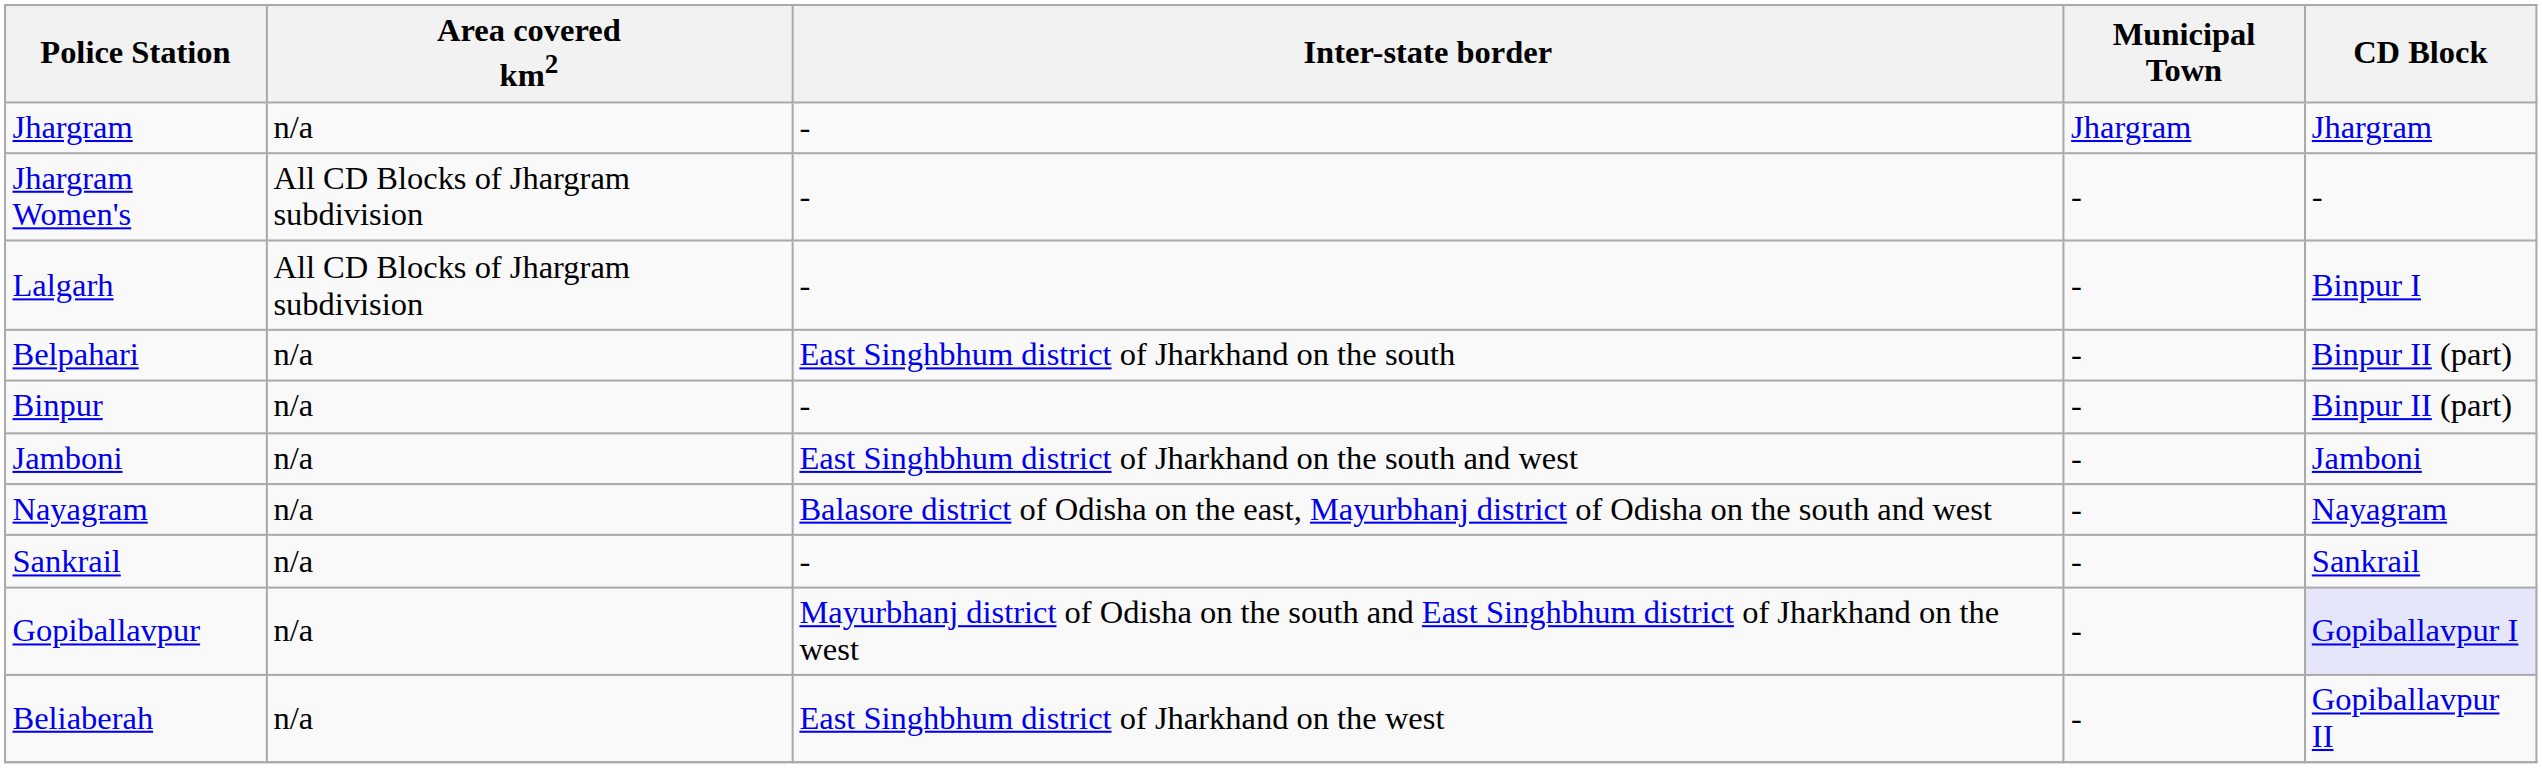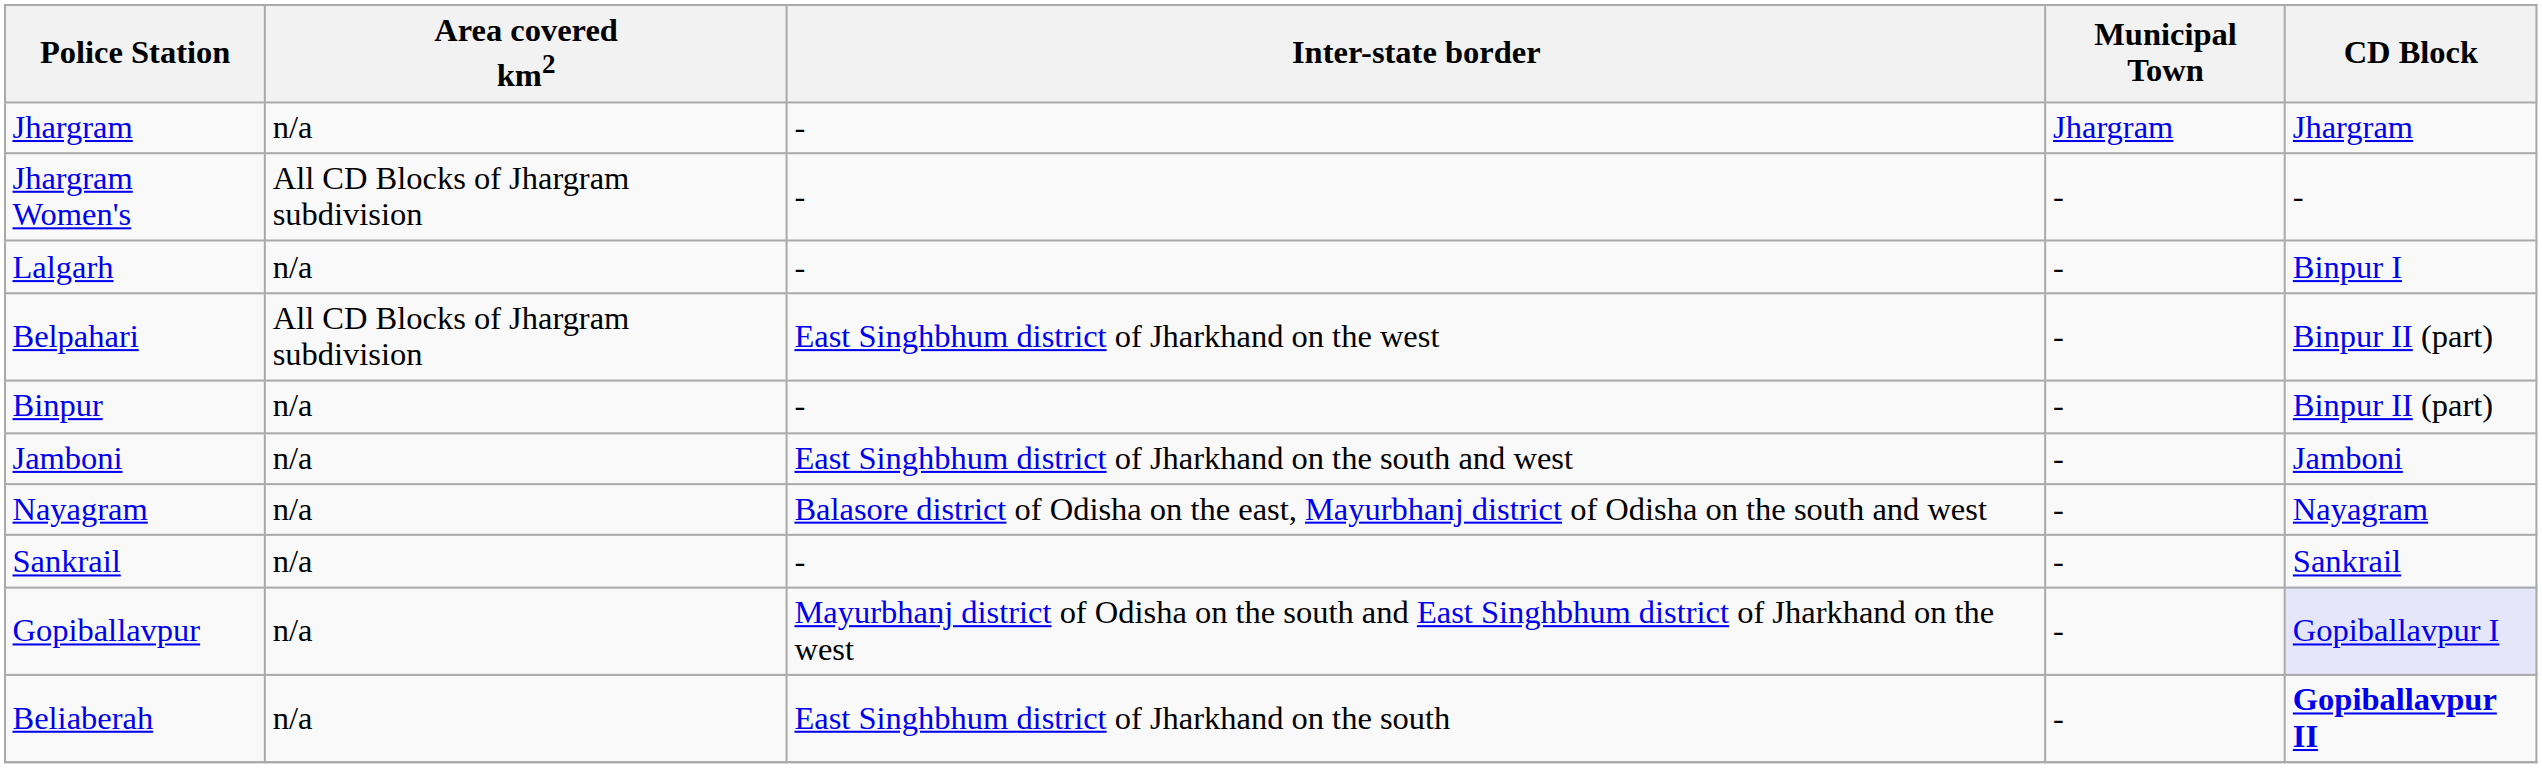Lalgarh | Area covered km2: All CD Blocks of Jhargram subdivision -> n/a
Belpahari | Area covered km2: n/a -> All CD Blocks of Jhargram subdivision
Belpahari | Inter-state border: East Singhbhum district of Jharkhand on the south -> East Singhbhum district of Jharkhand on the west
Beliaberah | Inter-state border: East Singhbhum district of Jharkhand on the west -> East Singhbhum district of Jharkhand on the south
Beliaberah | CD Block: normal -> bold
